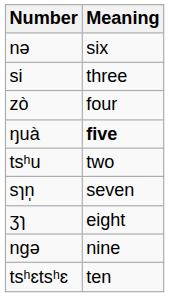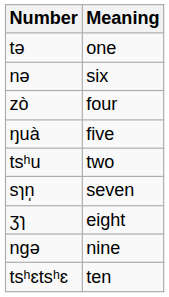+ row: tə | one
- row: si | three
ŋuà | Meaning: bold -> normal
